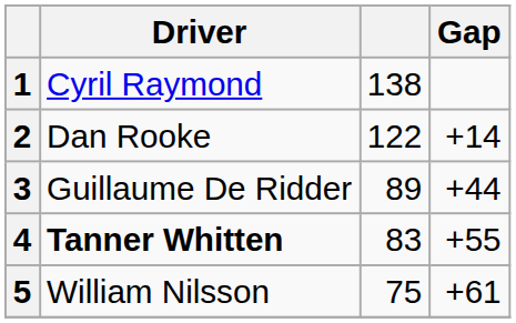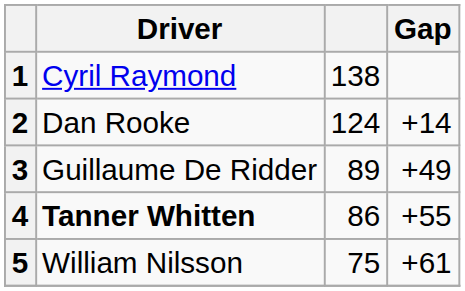2 | column 3: 122 -> 124
3 | Gap: +44 -> +49
4 | column 3: 83 -> 86
